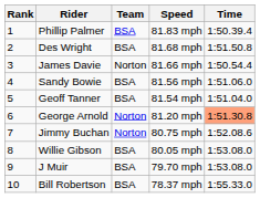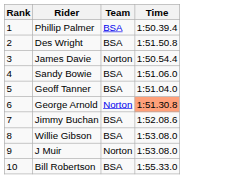- column: Speed | 81.83 mph | 81.68 mph | 81.66 mph | 81.56 mph | 81.54 mph | 81.20 mph | 80.75 mph | 80.05 mph | 79.70 mph | 78.37 mph
Jimmy Buchan | Team: Norton -> BSA
J Muir | Team: BSA -> Norton
